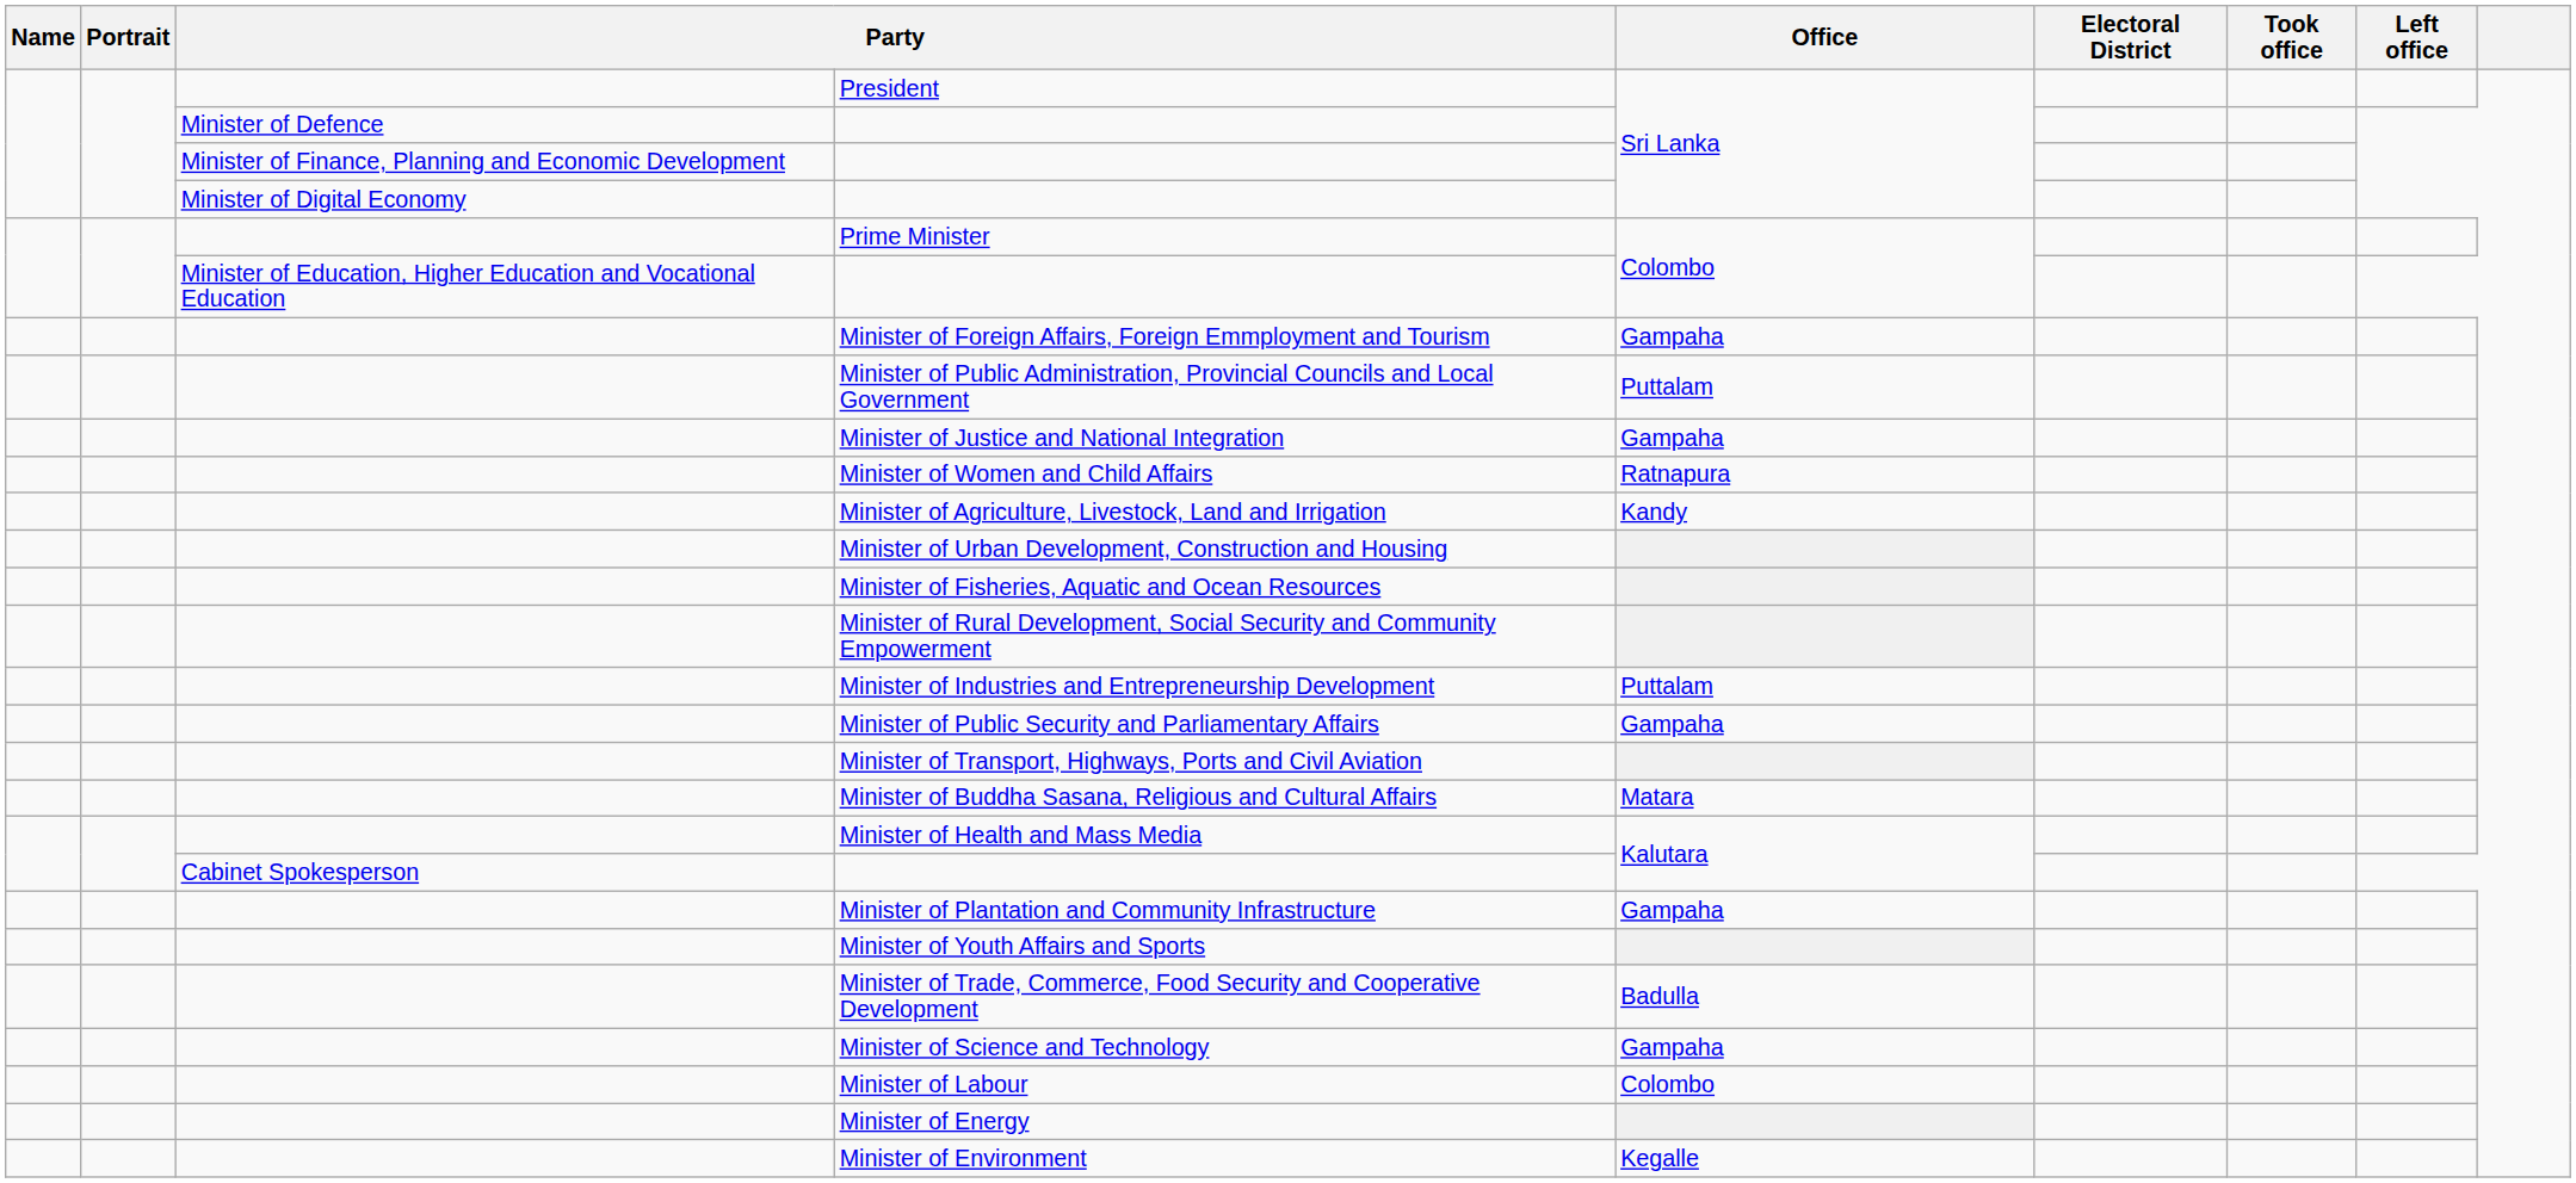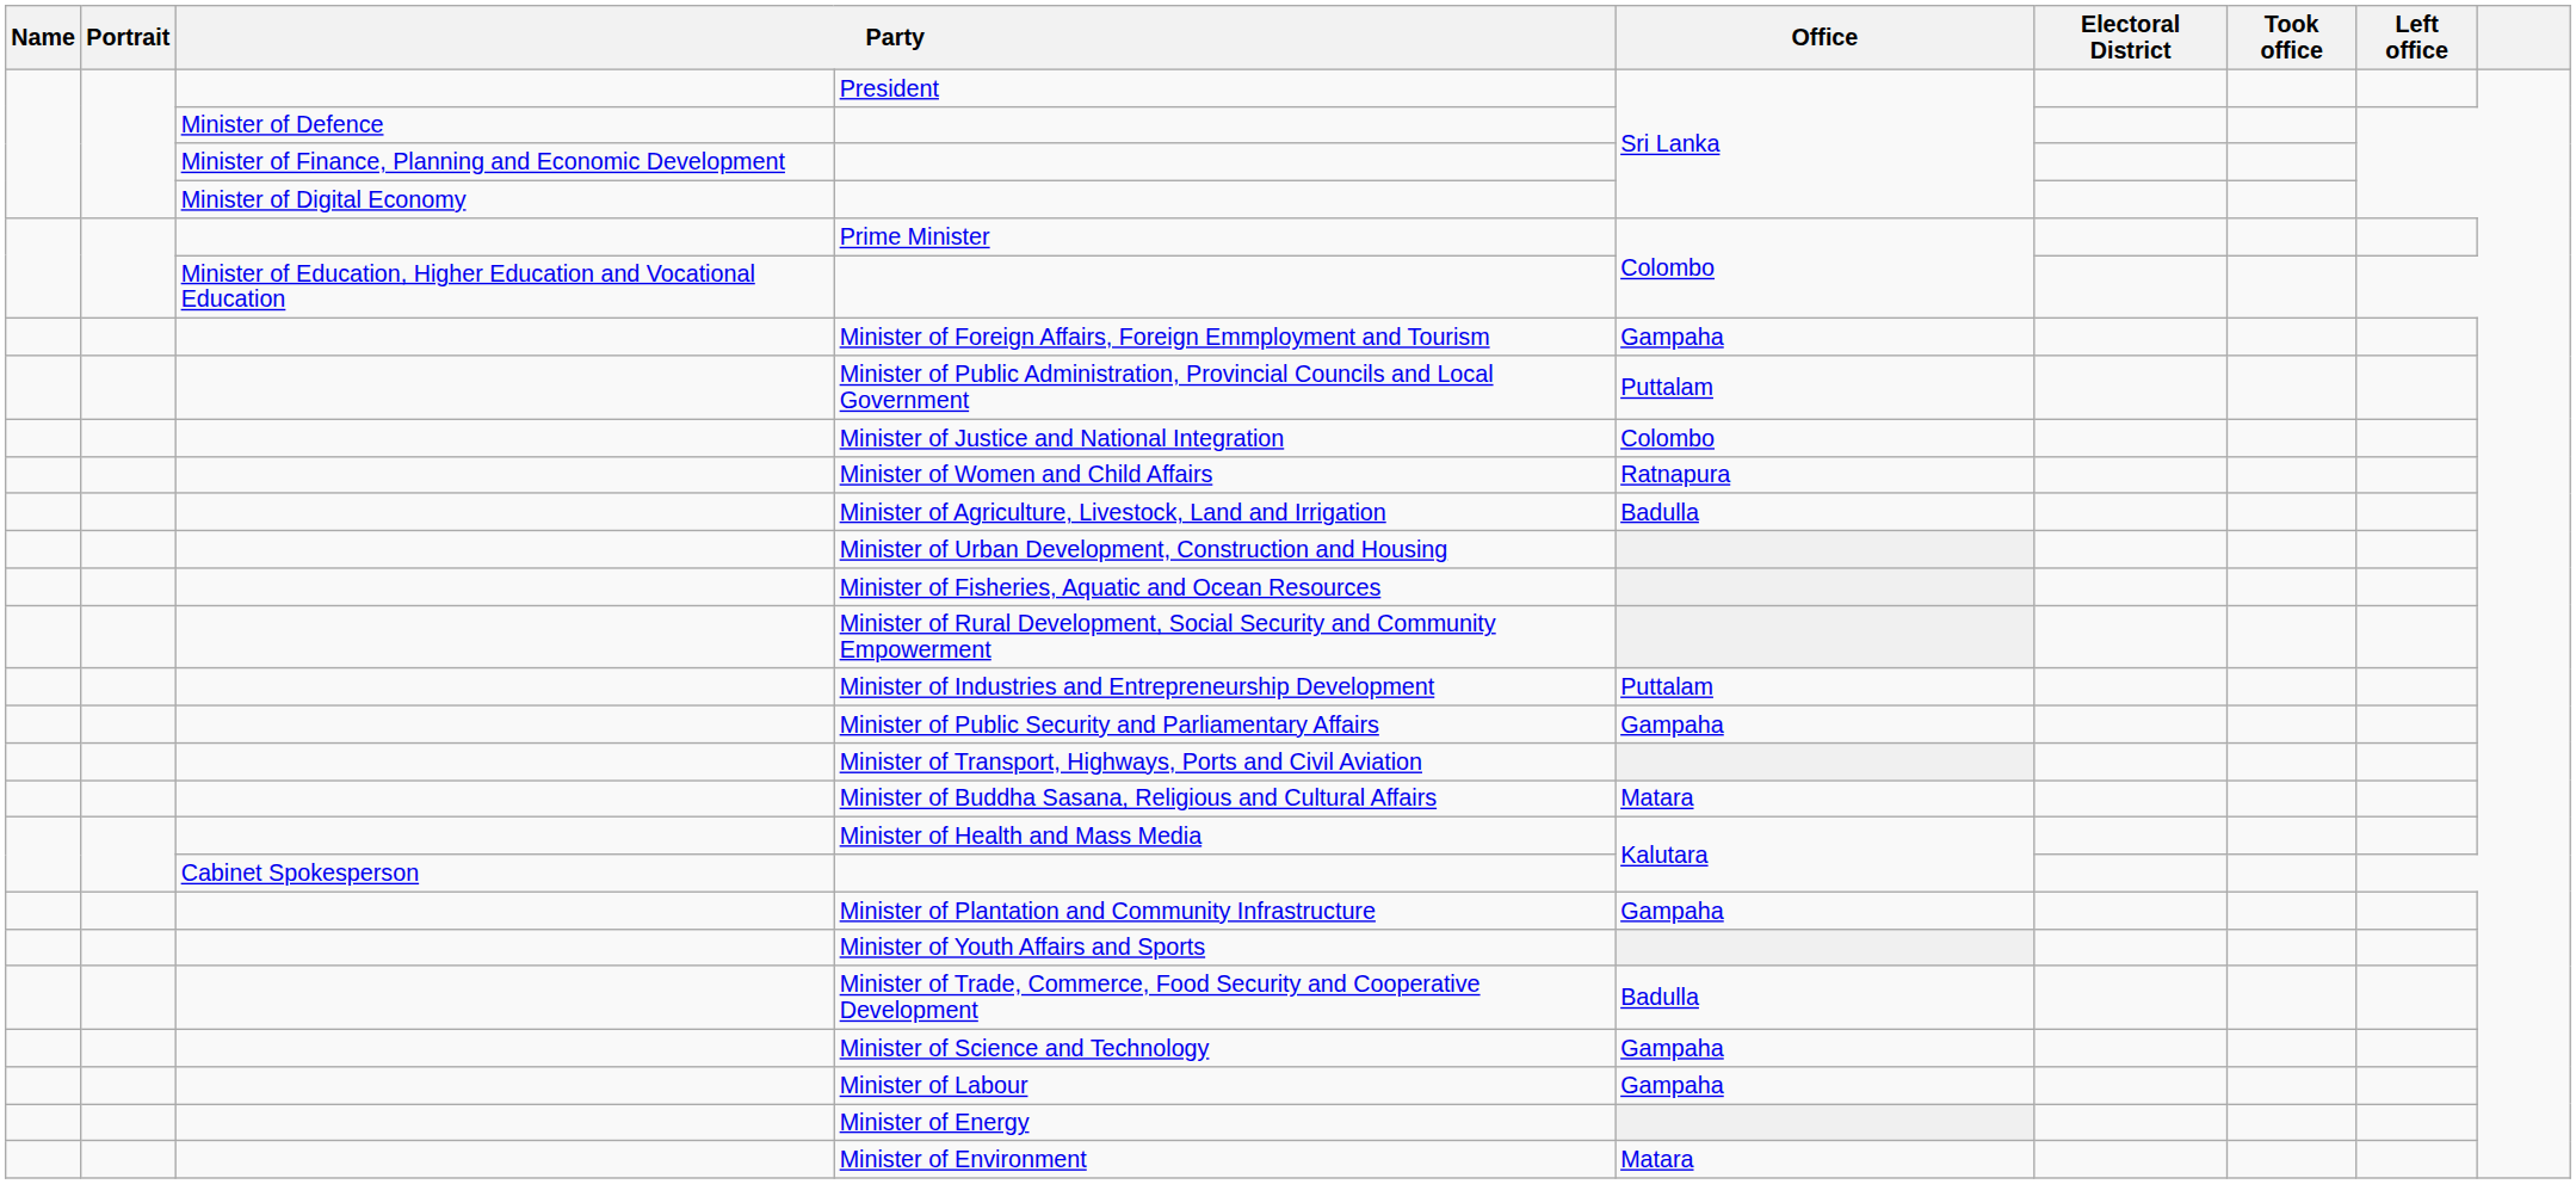Minister of Justice and National Integration | Office: Gampaha -> Colombo
Minister of Agriculture, Livestock, Land and Irrigation | Office: Kandy -> Badulla
Minister of Labour | Office: Colombo -> Gampaha
Minister of Environment | Office: Kegalle -> Matara
